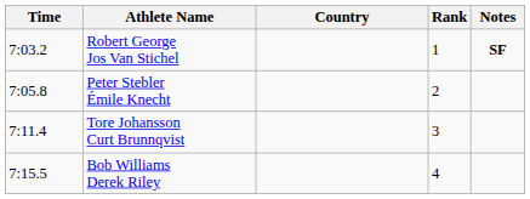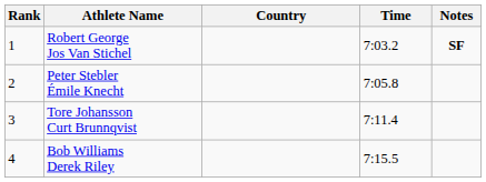columns swapped: Rank <-> Time
